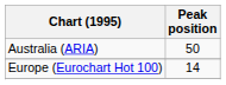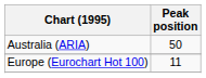Europe (Eurochart Hot 100) | Peak position: 14 -> 11
